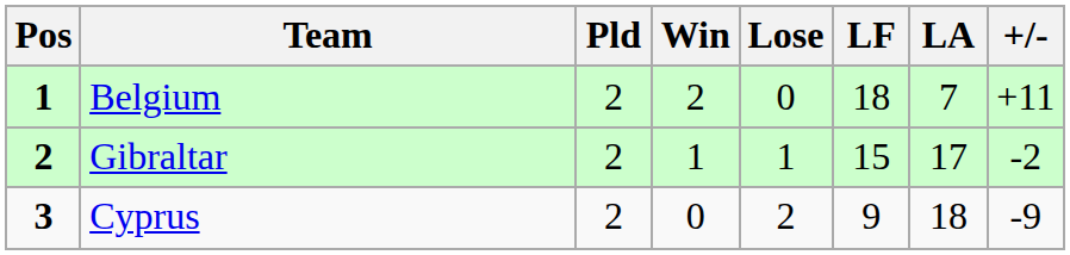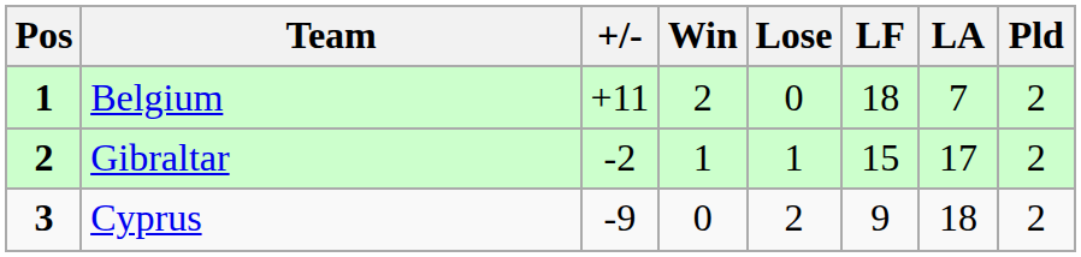columns swapped: Pld <-> +/-
